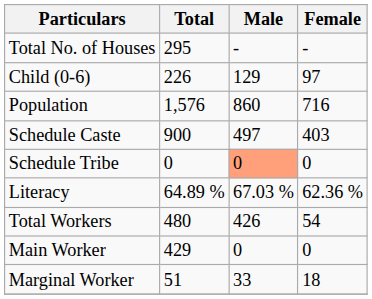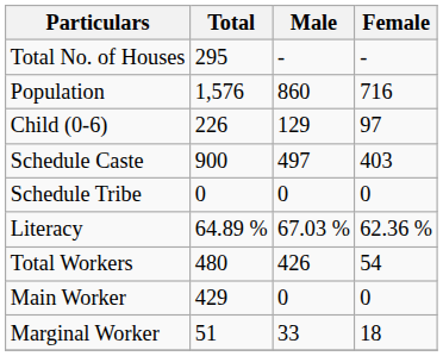rows swapped: Population <-> Child (0-6)
Schedule Tribe | Male: lightsalmon background -> no background
